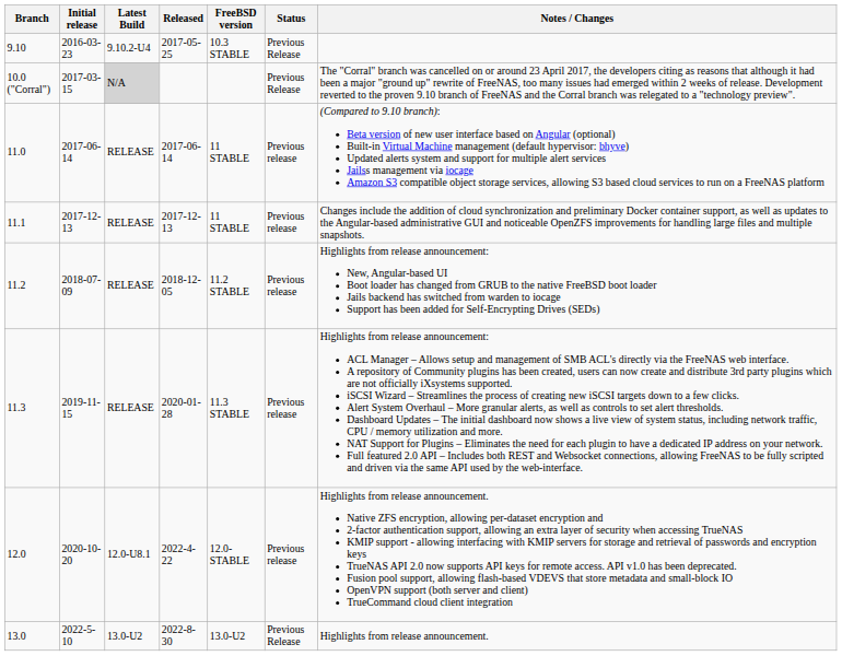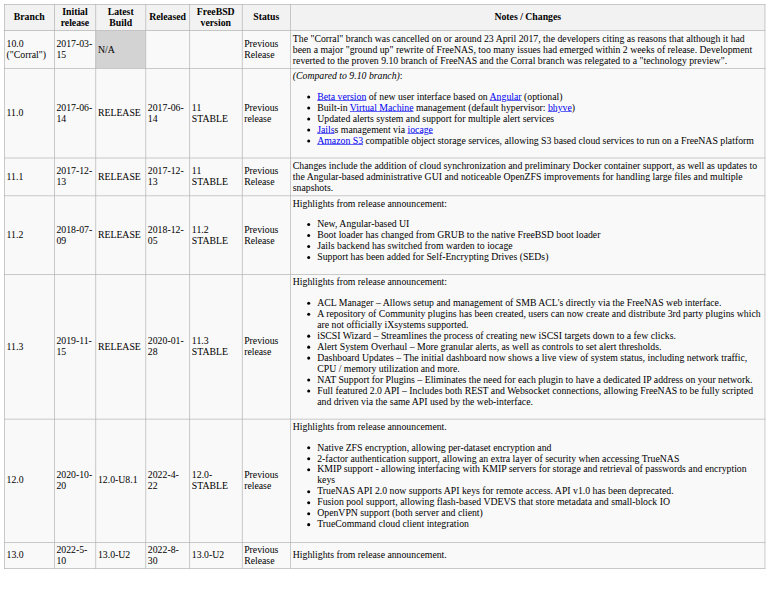- row: 9.10 | 2016-03-23 | 9.10.2-U4 | 2017-05-25 | 10.3 STABLE | Previous Release
11.1 | Status: Previous release -> Previous Release
11.2 | Status: Previous release -> Previous Release
